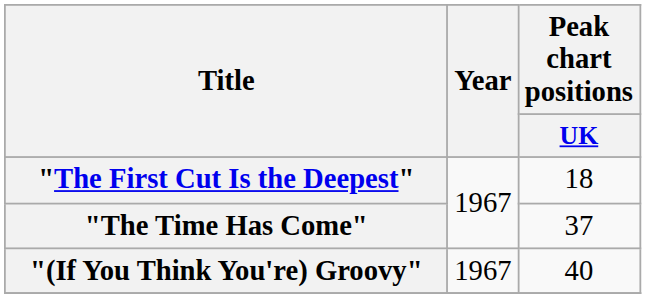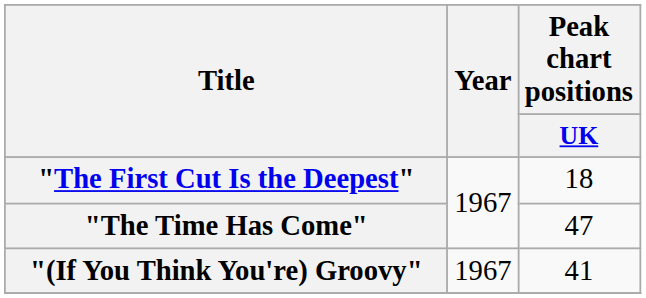"The Time Has Come" | Peak chart positions / UK: 37 -> 47
"(If You Think You're) Groovy" | Peak chart positions / UK: 40 -> 41
